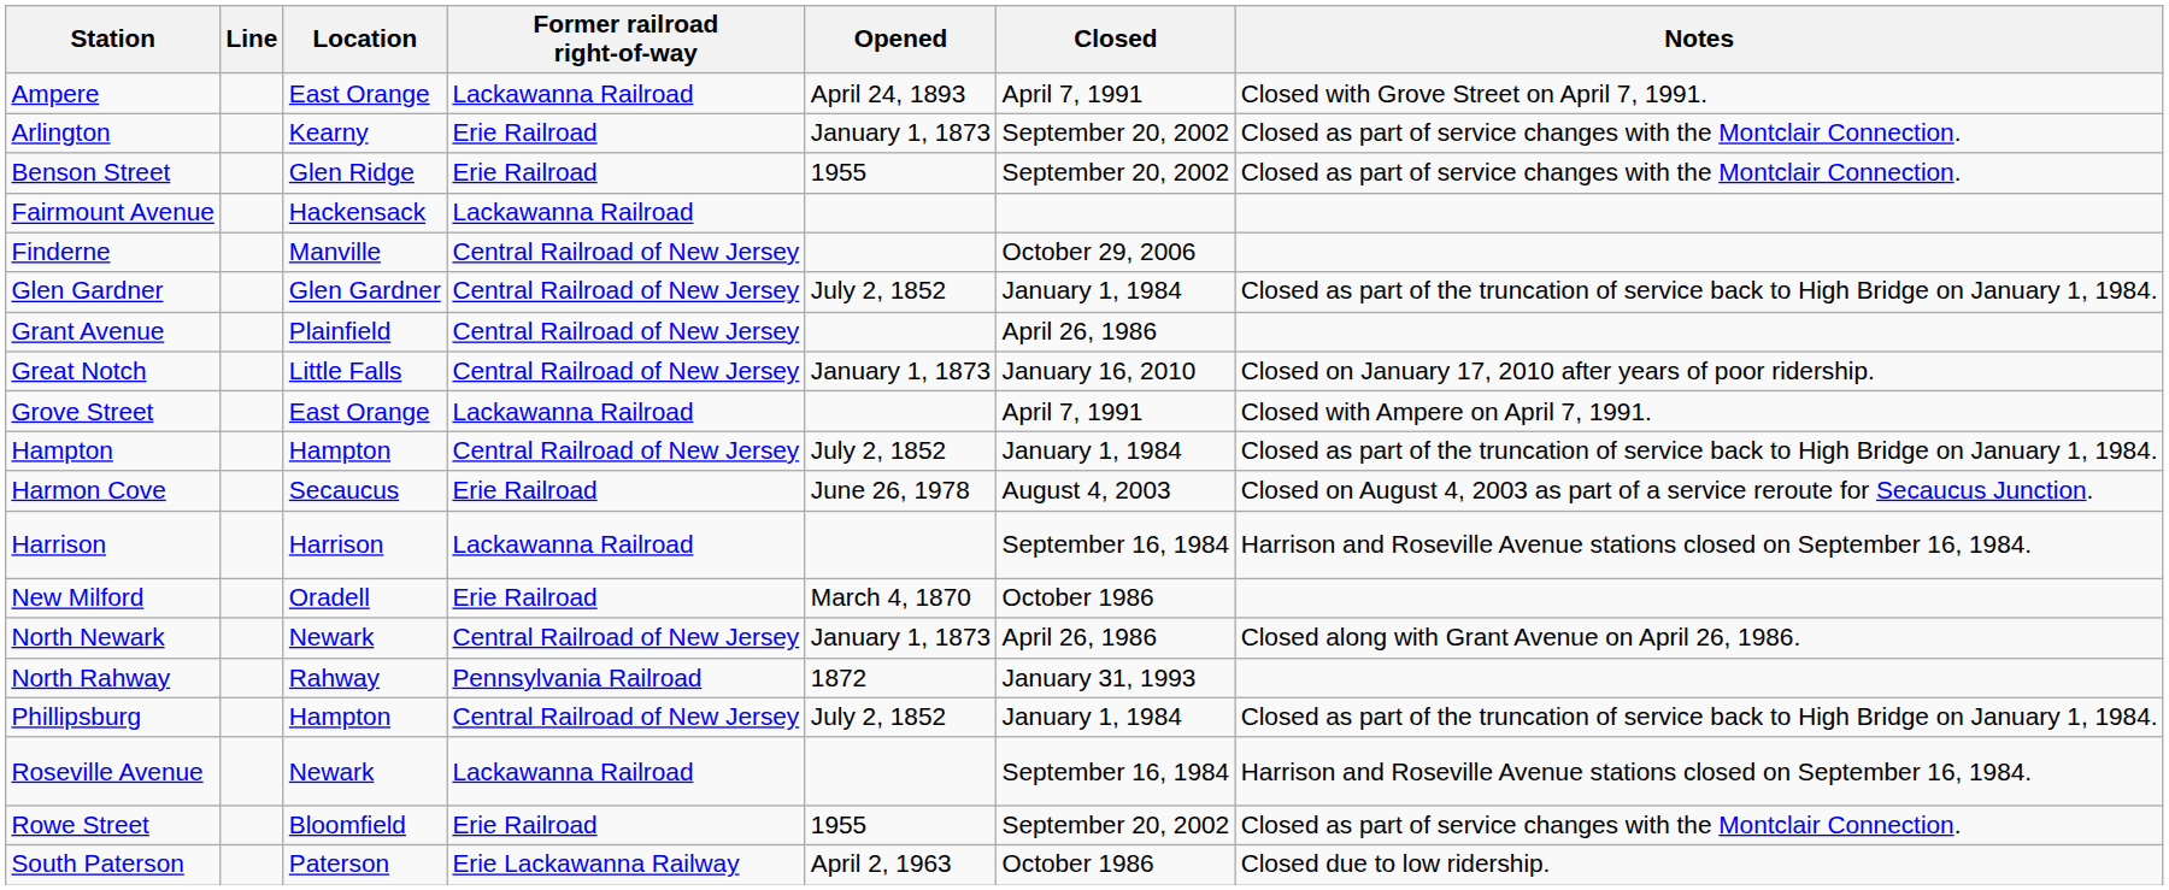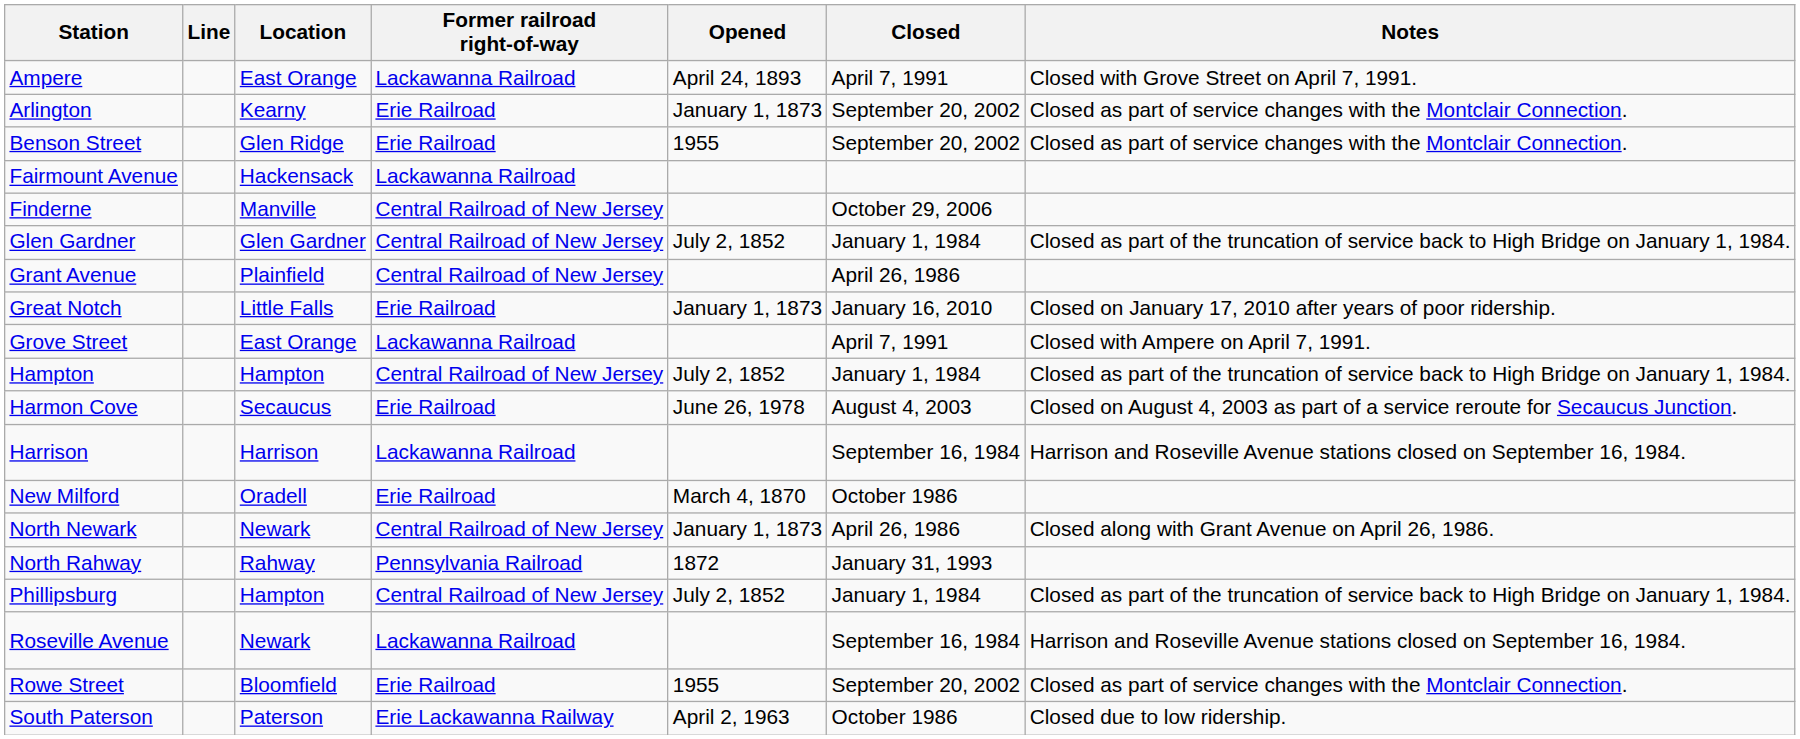Great Notch | Former railroad right-of-way: Central Railroad of New Jersey -> Erie Railroad
